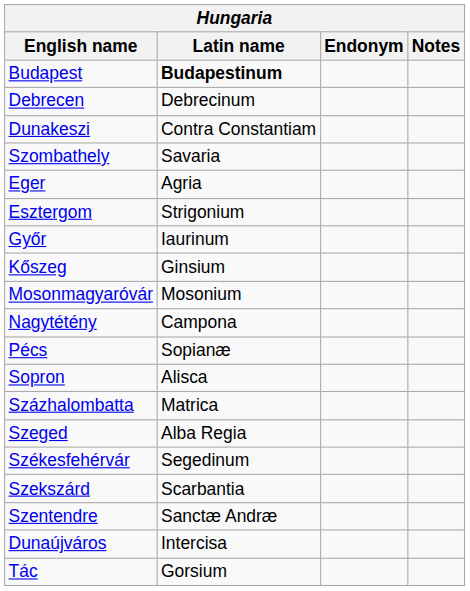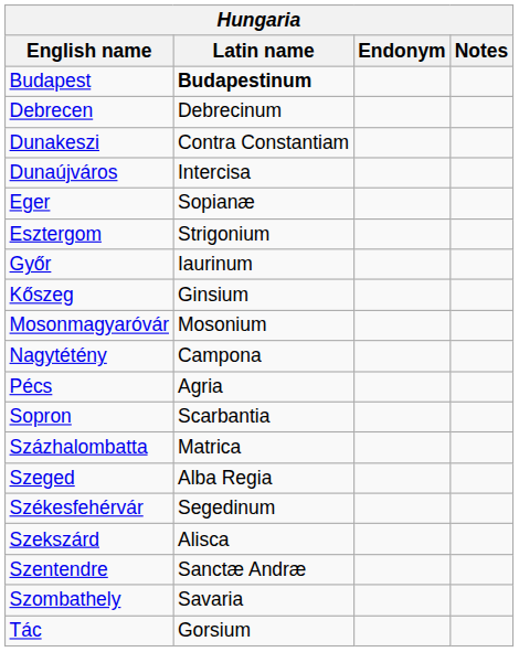rows swapped: Dunaújváros <-> Szombathely
Eger | Latin name: Agria -> Sopianæ
Pécs | Latin name: Sopianæ -> Agria
Sopron | Latin name: Alisca -> Scarbantia
Szekszárd | Latin name: Scarbantia -> Alisca
